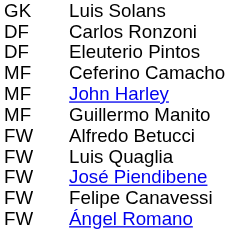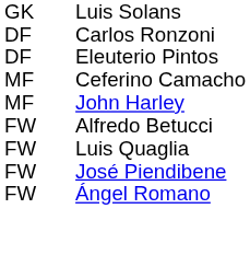- row: MF | Guillermo Manito
- row: FW | Felipe Canavessi
